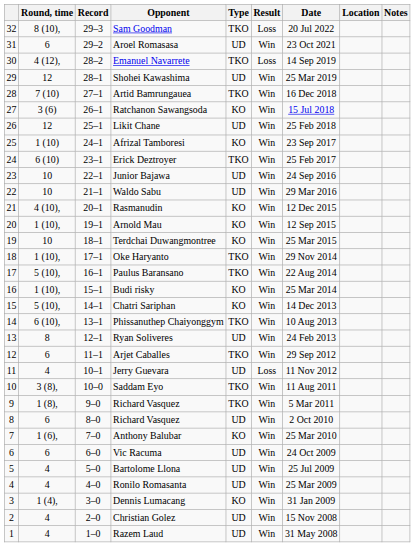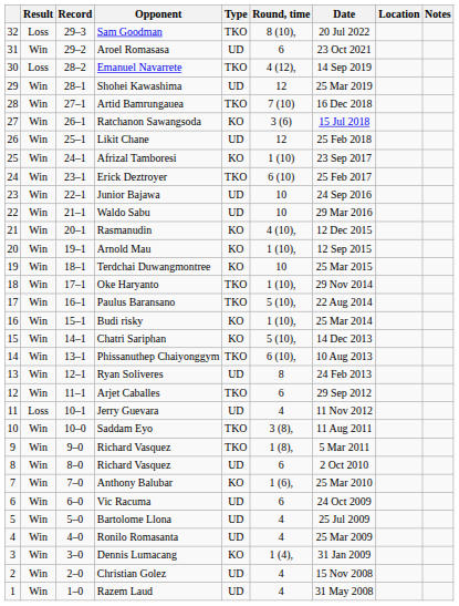columns swapped: Result <-> Round, time
